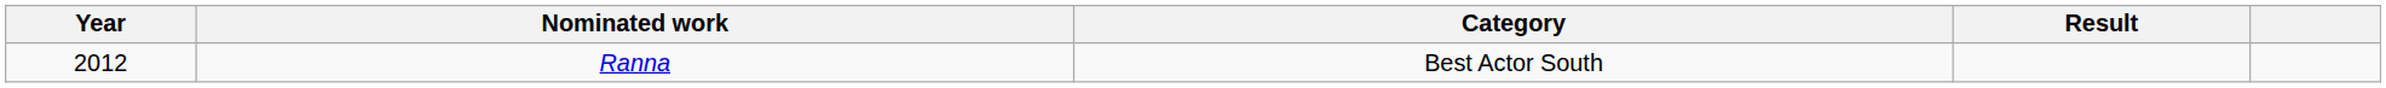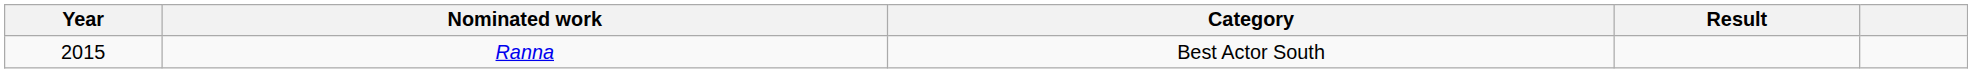Ranna | Year: 2012 -> 2015
